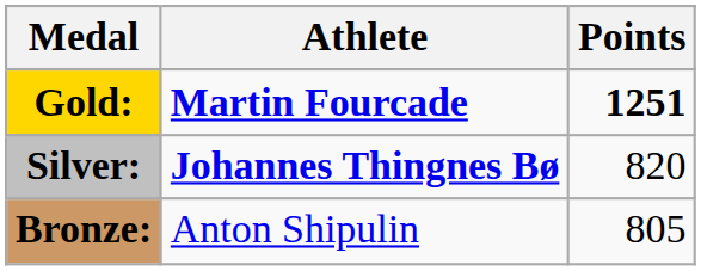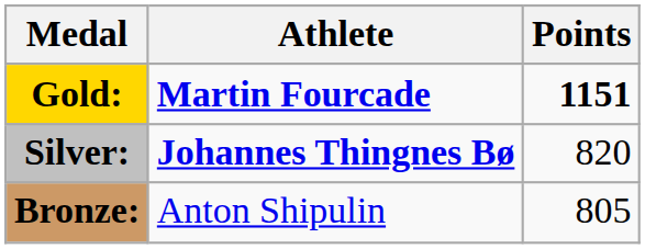Gold: | Points: 1251 -> 1151
